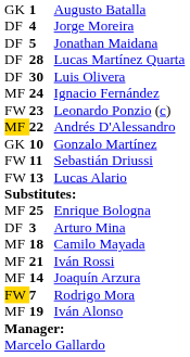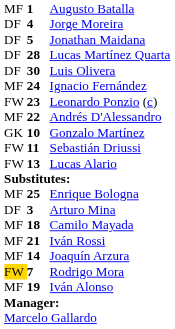Augusto Batalla | column 1: GK -> MF
Andrés D'Alessandro | column 1: gold background -> no background
